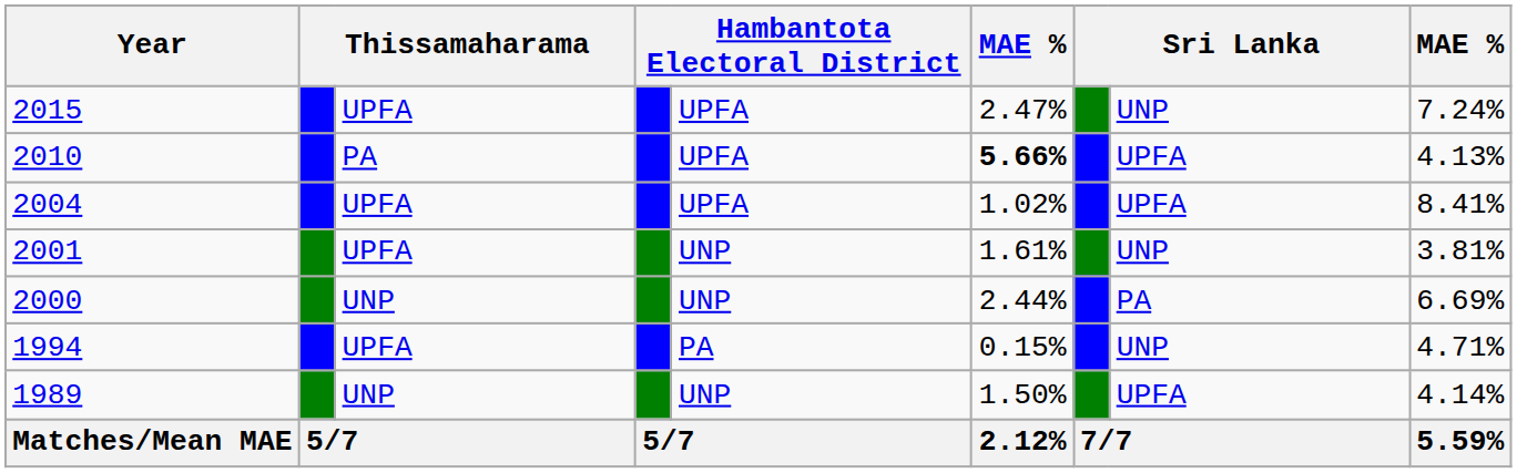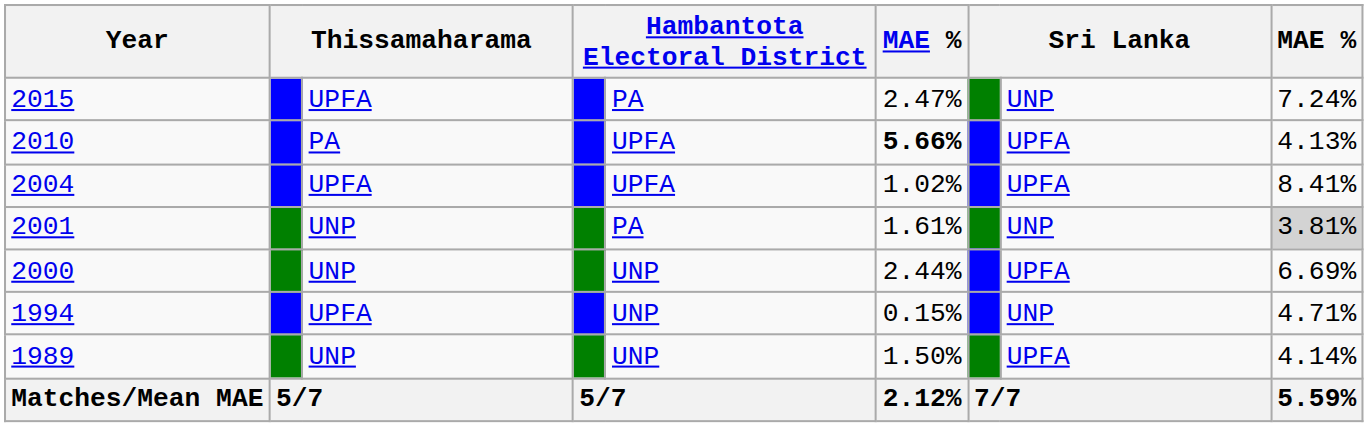2015 | column 5: UPFA -> PA
2001 | column 3: UPFA -> UNP
2001 | column 5: UNP -> PA
2001 | column 9: no background -> lightgrey background
2000 | column 8: PA -> UPFA
1994 | column 5: PA -> UNP
